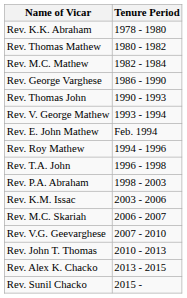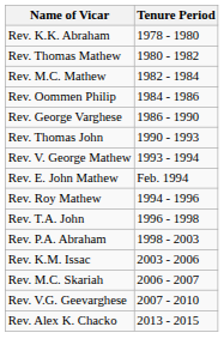+ row: Rev. Oommen Philip | 1984 - 1986
- row: Rev. John T. Thomas | 2010 - 2013
- row: Rev. Sunil Chacko | 2015 -
